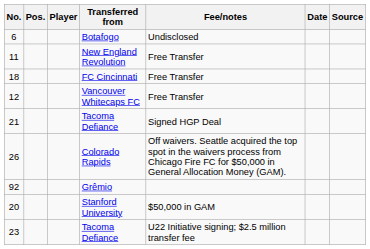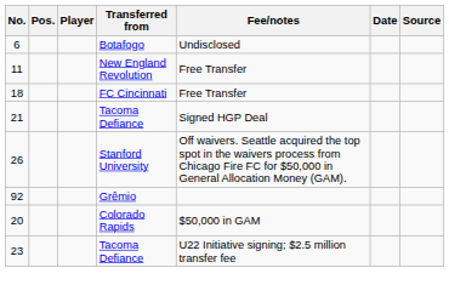- row: 12 | Vancouver Whitecaps FC | Free Transfer
26 | Transferred from: Colorado Rapids -> Stanford University
20 | Transferred from: Stanford University -> Colorado Rapids
